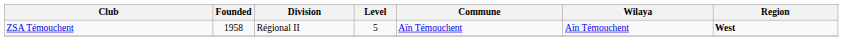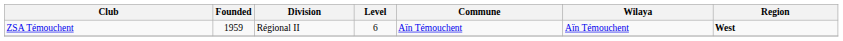ZSA Témouchent | Founded: 1958 -> 1959
ZSA Témouchent | Level: 5 -> 6
